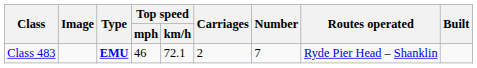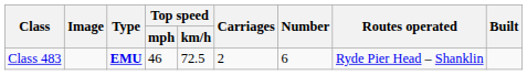Class 483 | Top speed / km/h: 72.1 -> 72.5
Class 483 | Number: 7 -> 6
